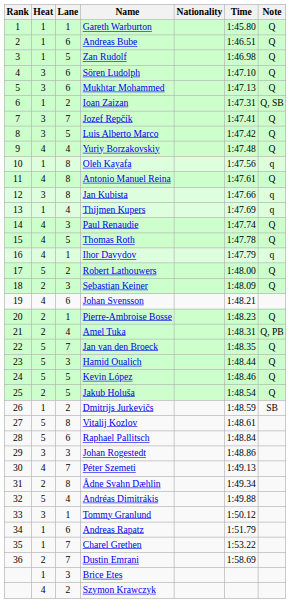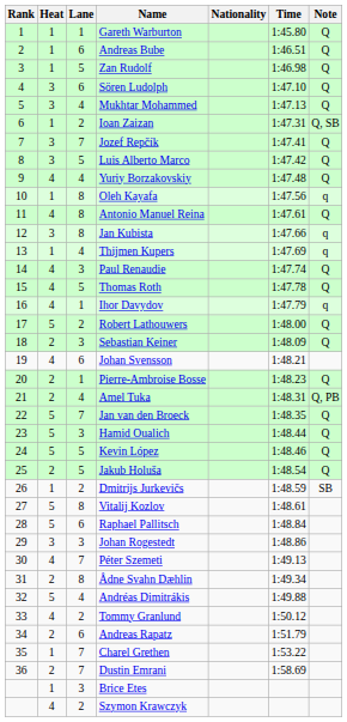Mukhtar Mohammed | Lane: 6 -> 4
Tommy Granlund | Heat: 3 -> 4
Tommy Granlund | Lane: 1 -> 2
Andreas Rapatz | Heat: 1 -> 2
